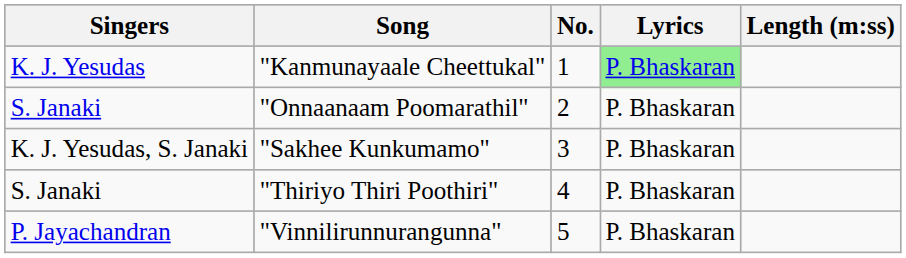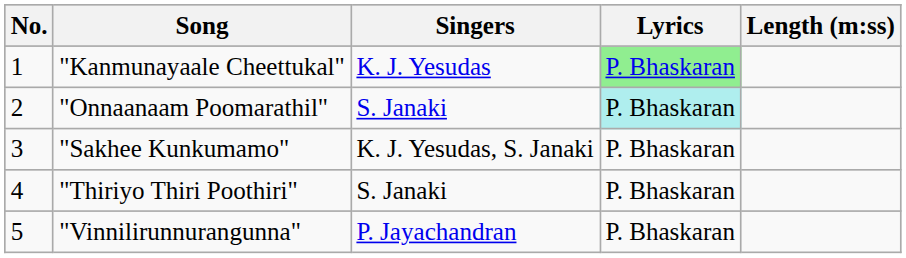columns swapped: No. <-> Singers
"Onnaanaam Poomarathil" | Lyrics: no background -> paleturquoise background
